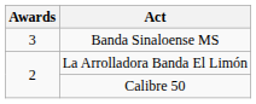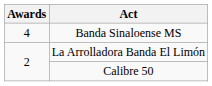Banda Sinaloense MS | Awards: 3 -> 4
